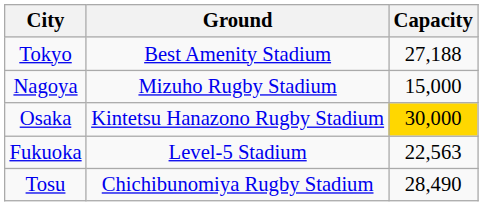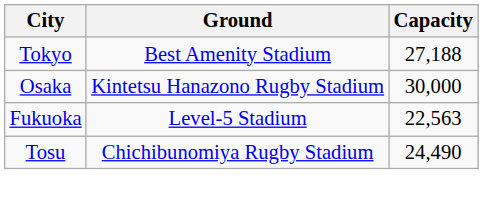- row: Nagoya | Mizuho Rugby Stadium | 15,000
Osaka | Capacity: gold background -> no background
Tosu | Capacity: 28,490 -> 24,490
